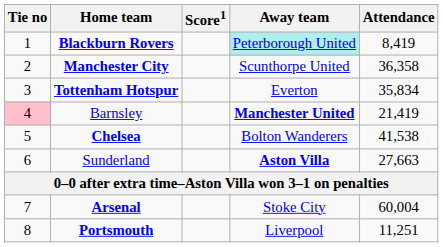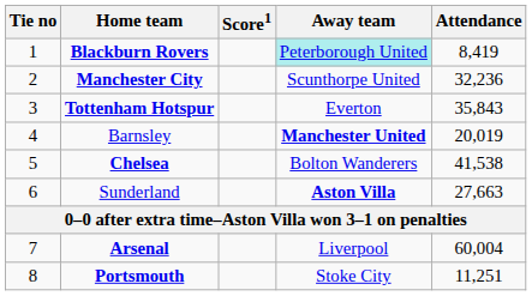Manchester City | Attendance: 36,358 -> 32,236
Tottenham Hotspur | Attendance: 35,834 -> 35,843
Barnsley | Tie no: pink background -> no background
Barnsley | Attendance: 21,419 -> 20,019
Arsenal | Away team: Stoke City -> Liverpool
Portsmouth | Away team: Liverpool -> Stoke City
